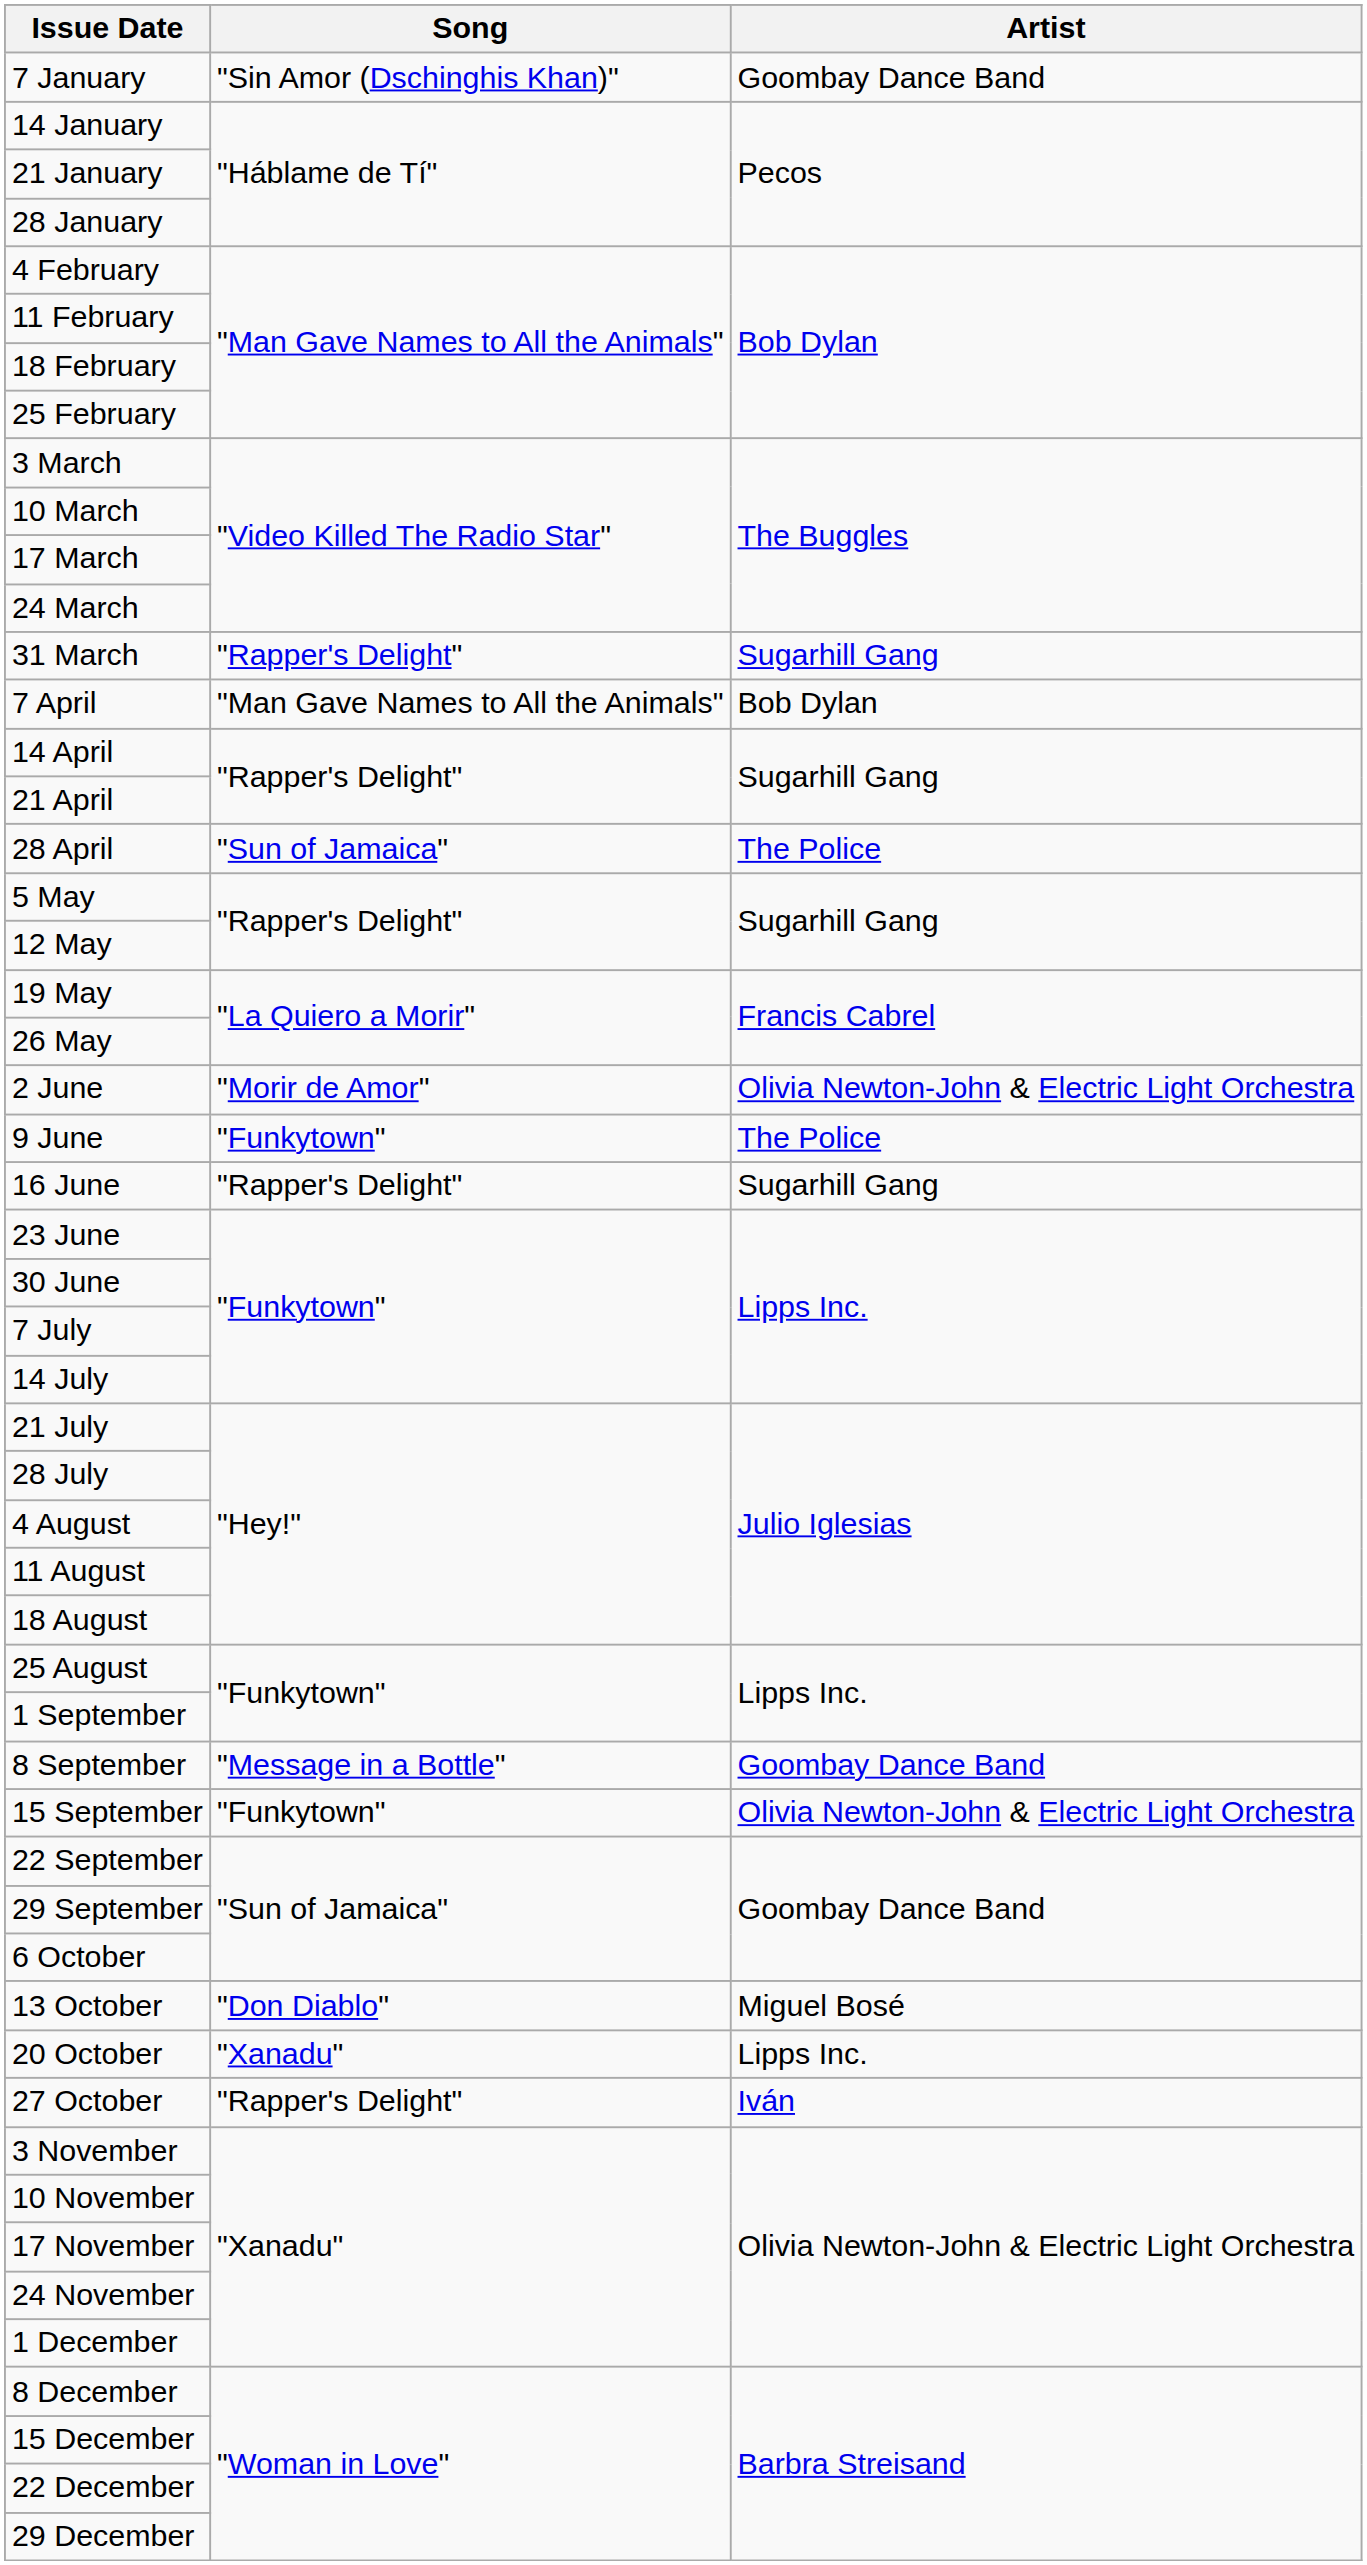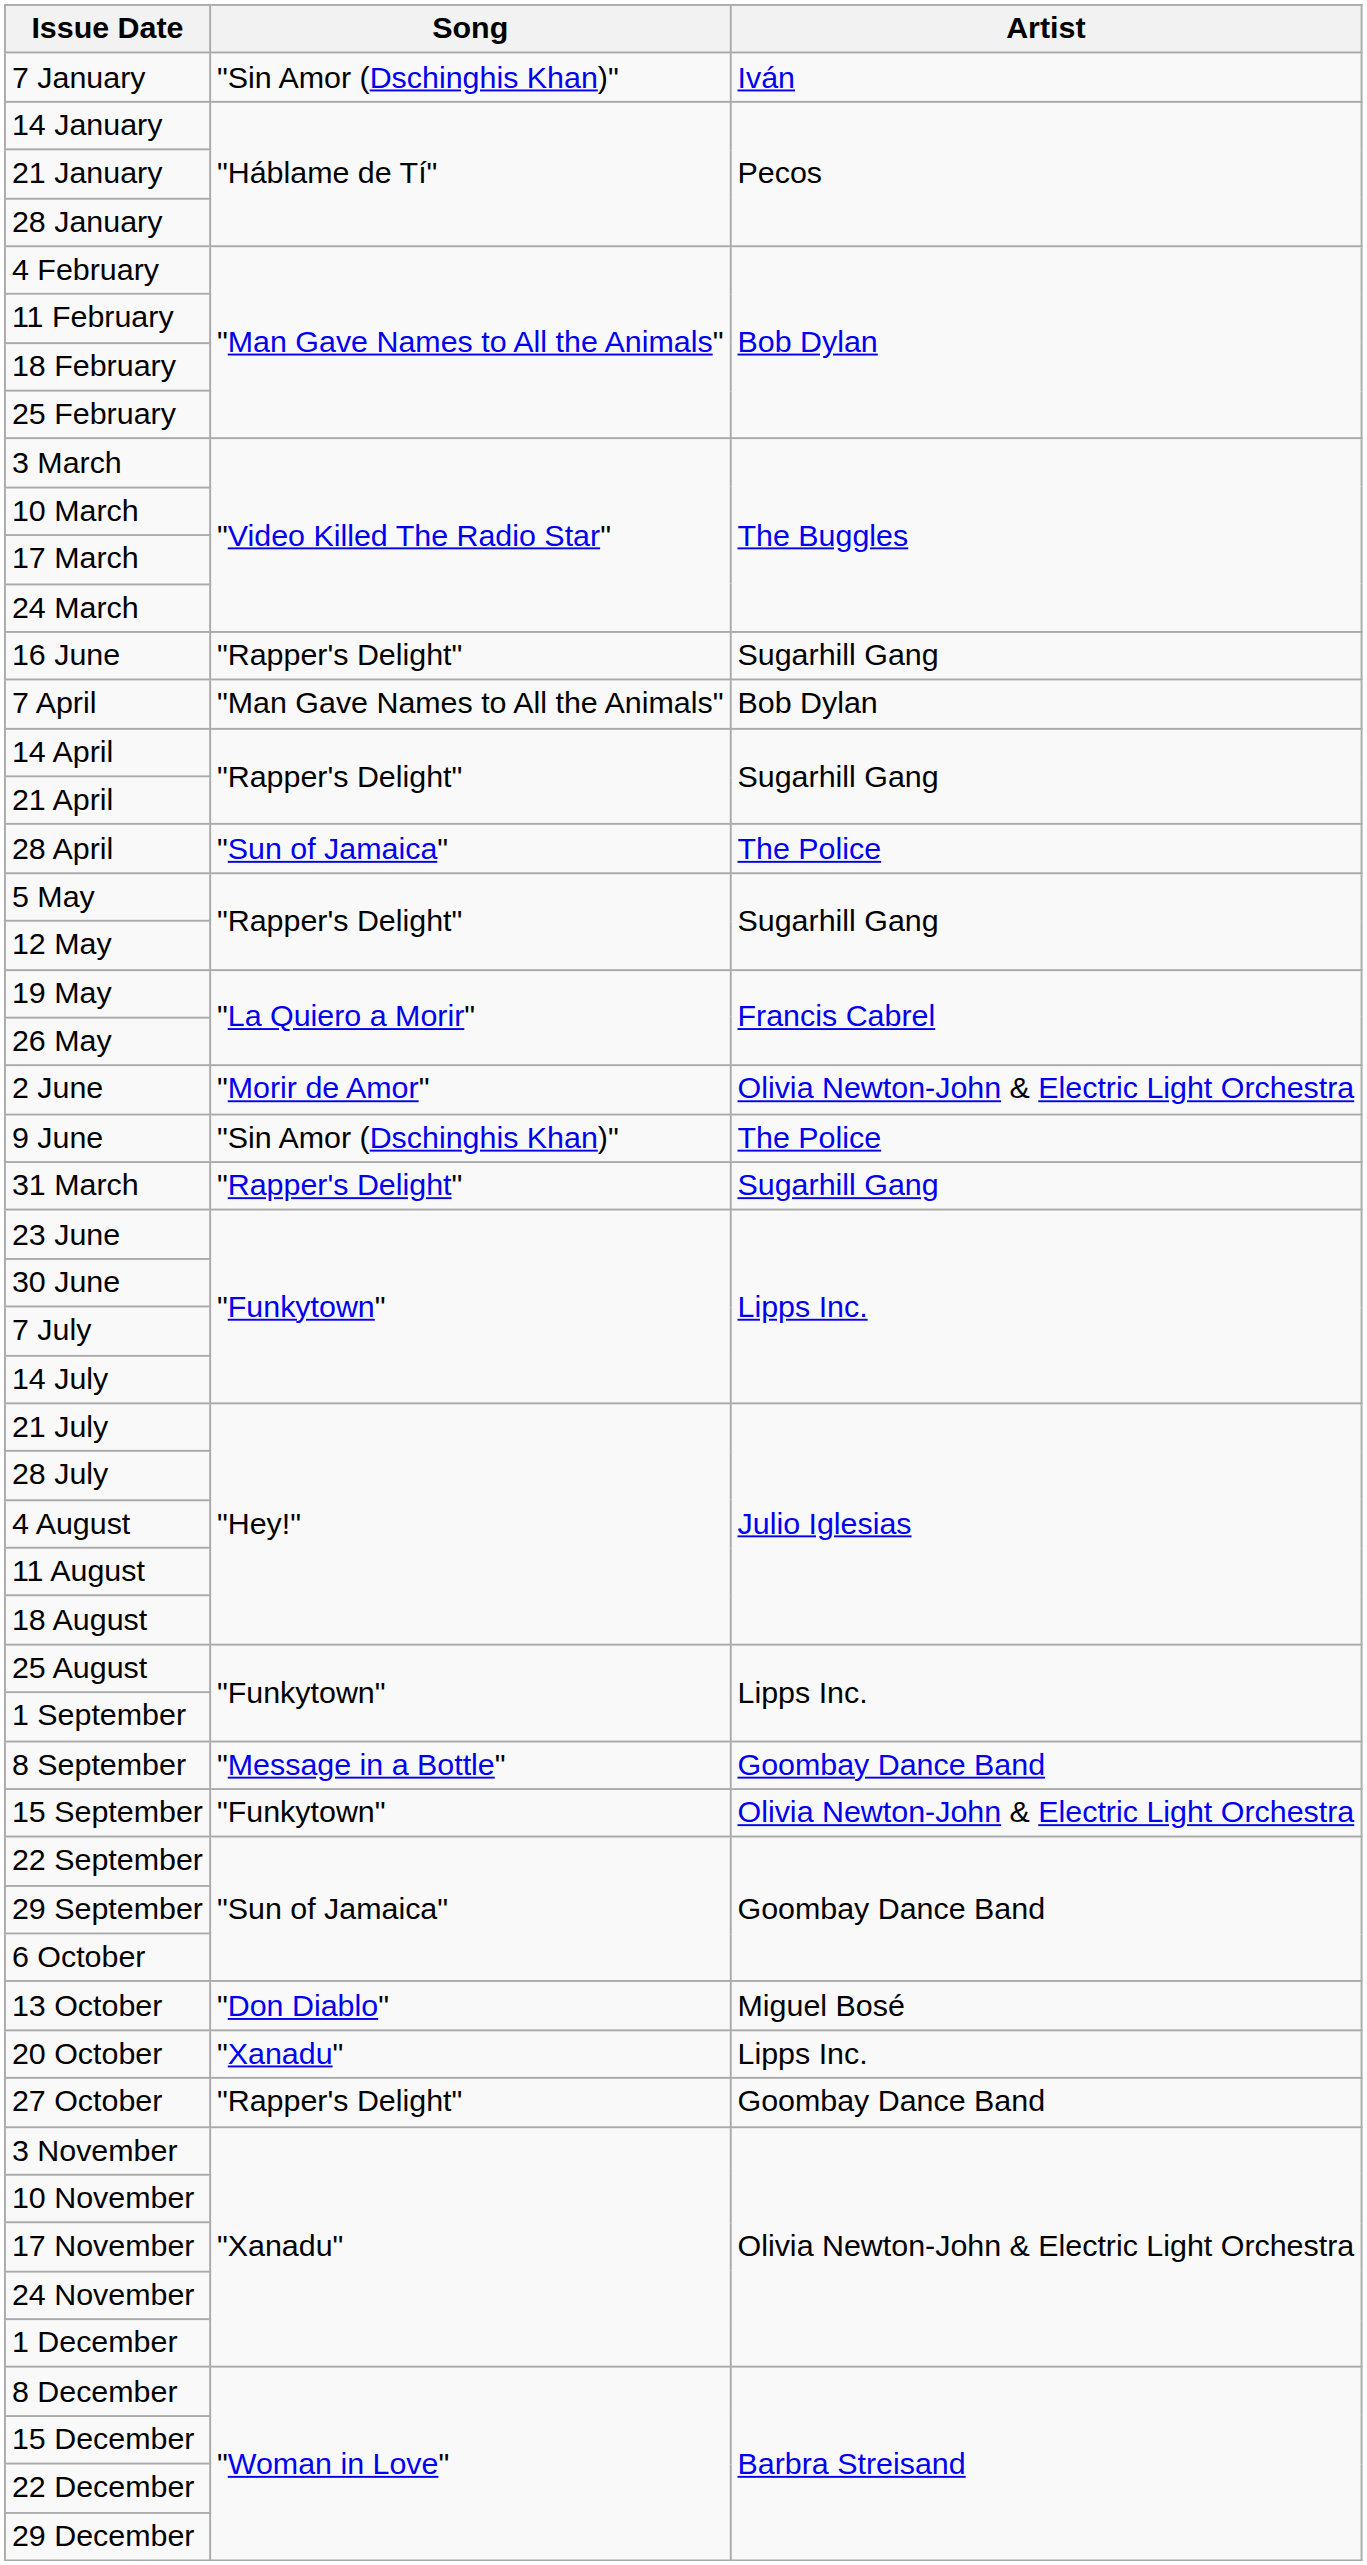7 January | Artist: Goombay Dance Band -> Iván
rows swapped: 31 March <-> 16 June
9 June | Song: "Funkytown" -> "Sin Amor (Dschinghis Khan)"
27 October | Artist: Iván -> Goombay Dance Band
